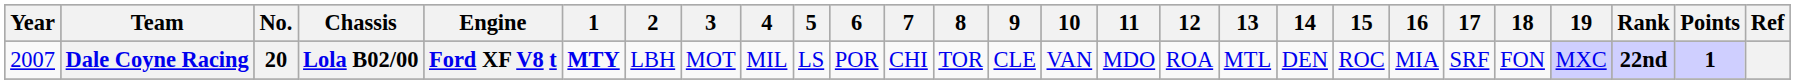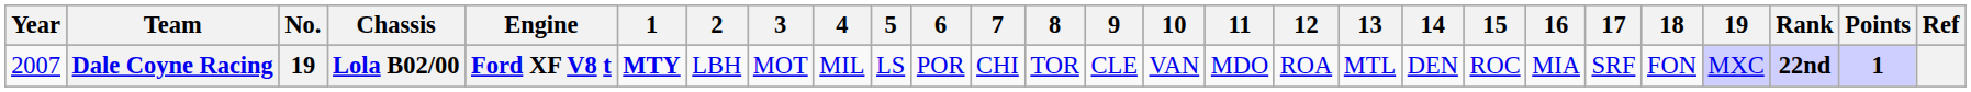Dale Coyne Racing | No.: 20 -> 19
